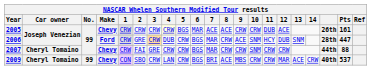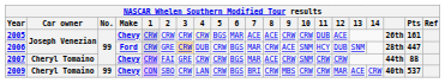2007 | 8: CRW -> ACE
2009 | 8: ACE -> CRW
